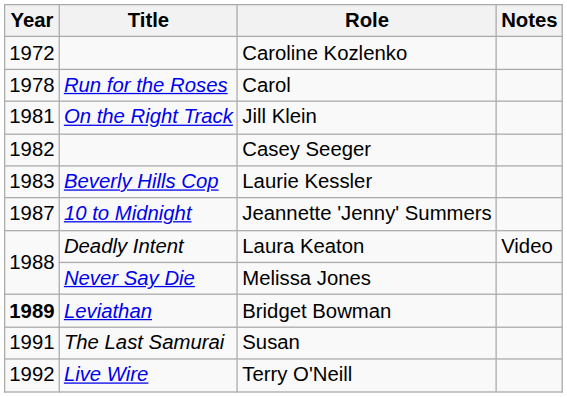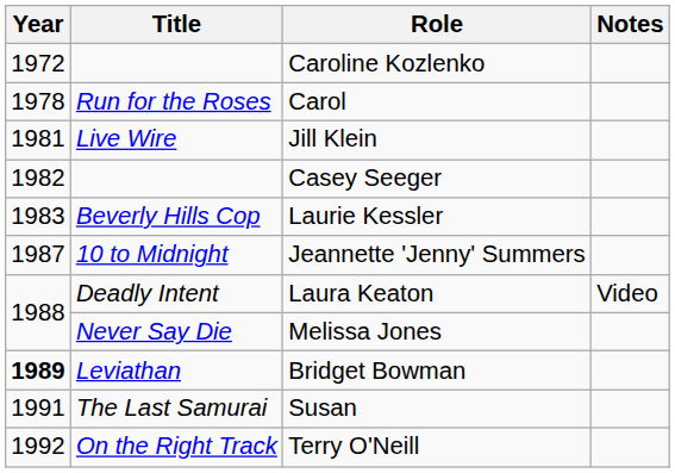Jill Klein | Title: On the Right Track -> Live Wire
Terry O'Neill | Title: Live Wire -> On the Right Track
